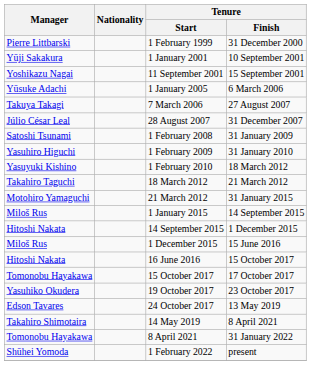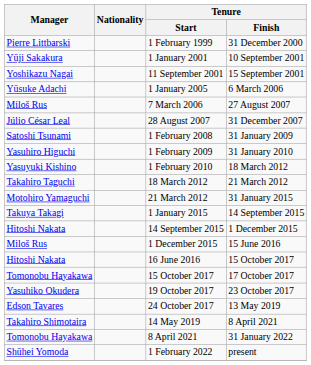7 March 2006 | Manager: Takuya Takagi -> Miloš Rus
1 January 2015 | Manager: Miloš Rus -> Takuya Takagi
